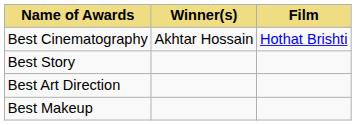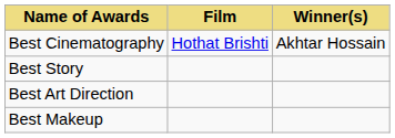columns swapped: Winner(s) <-> Film
